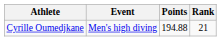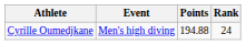Cyrille Oumedjkane | Rank: 21 -> 24
